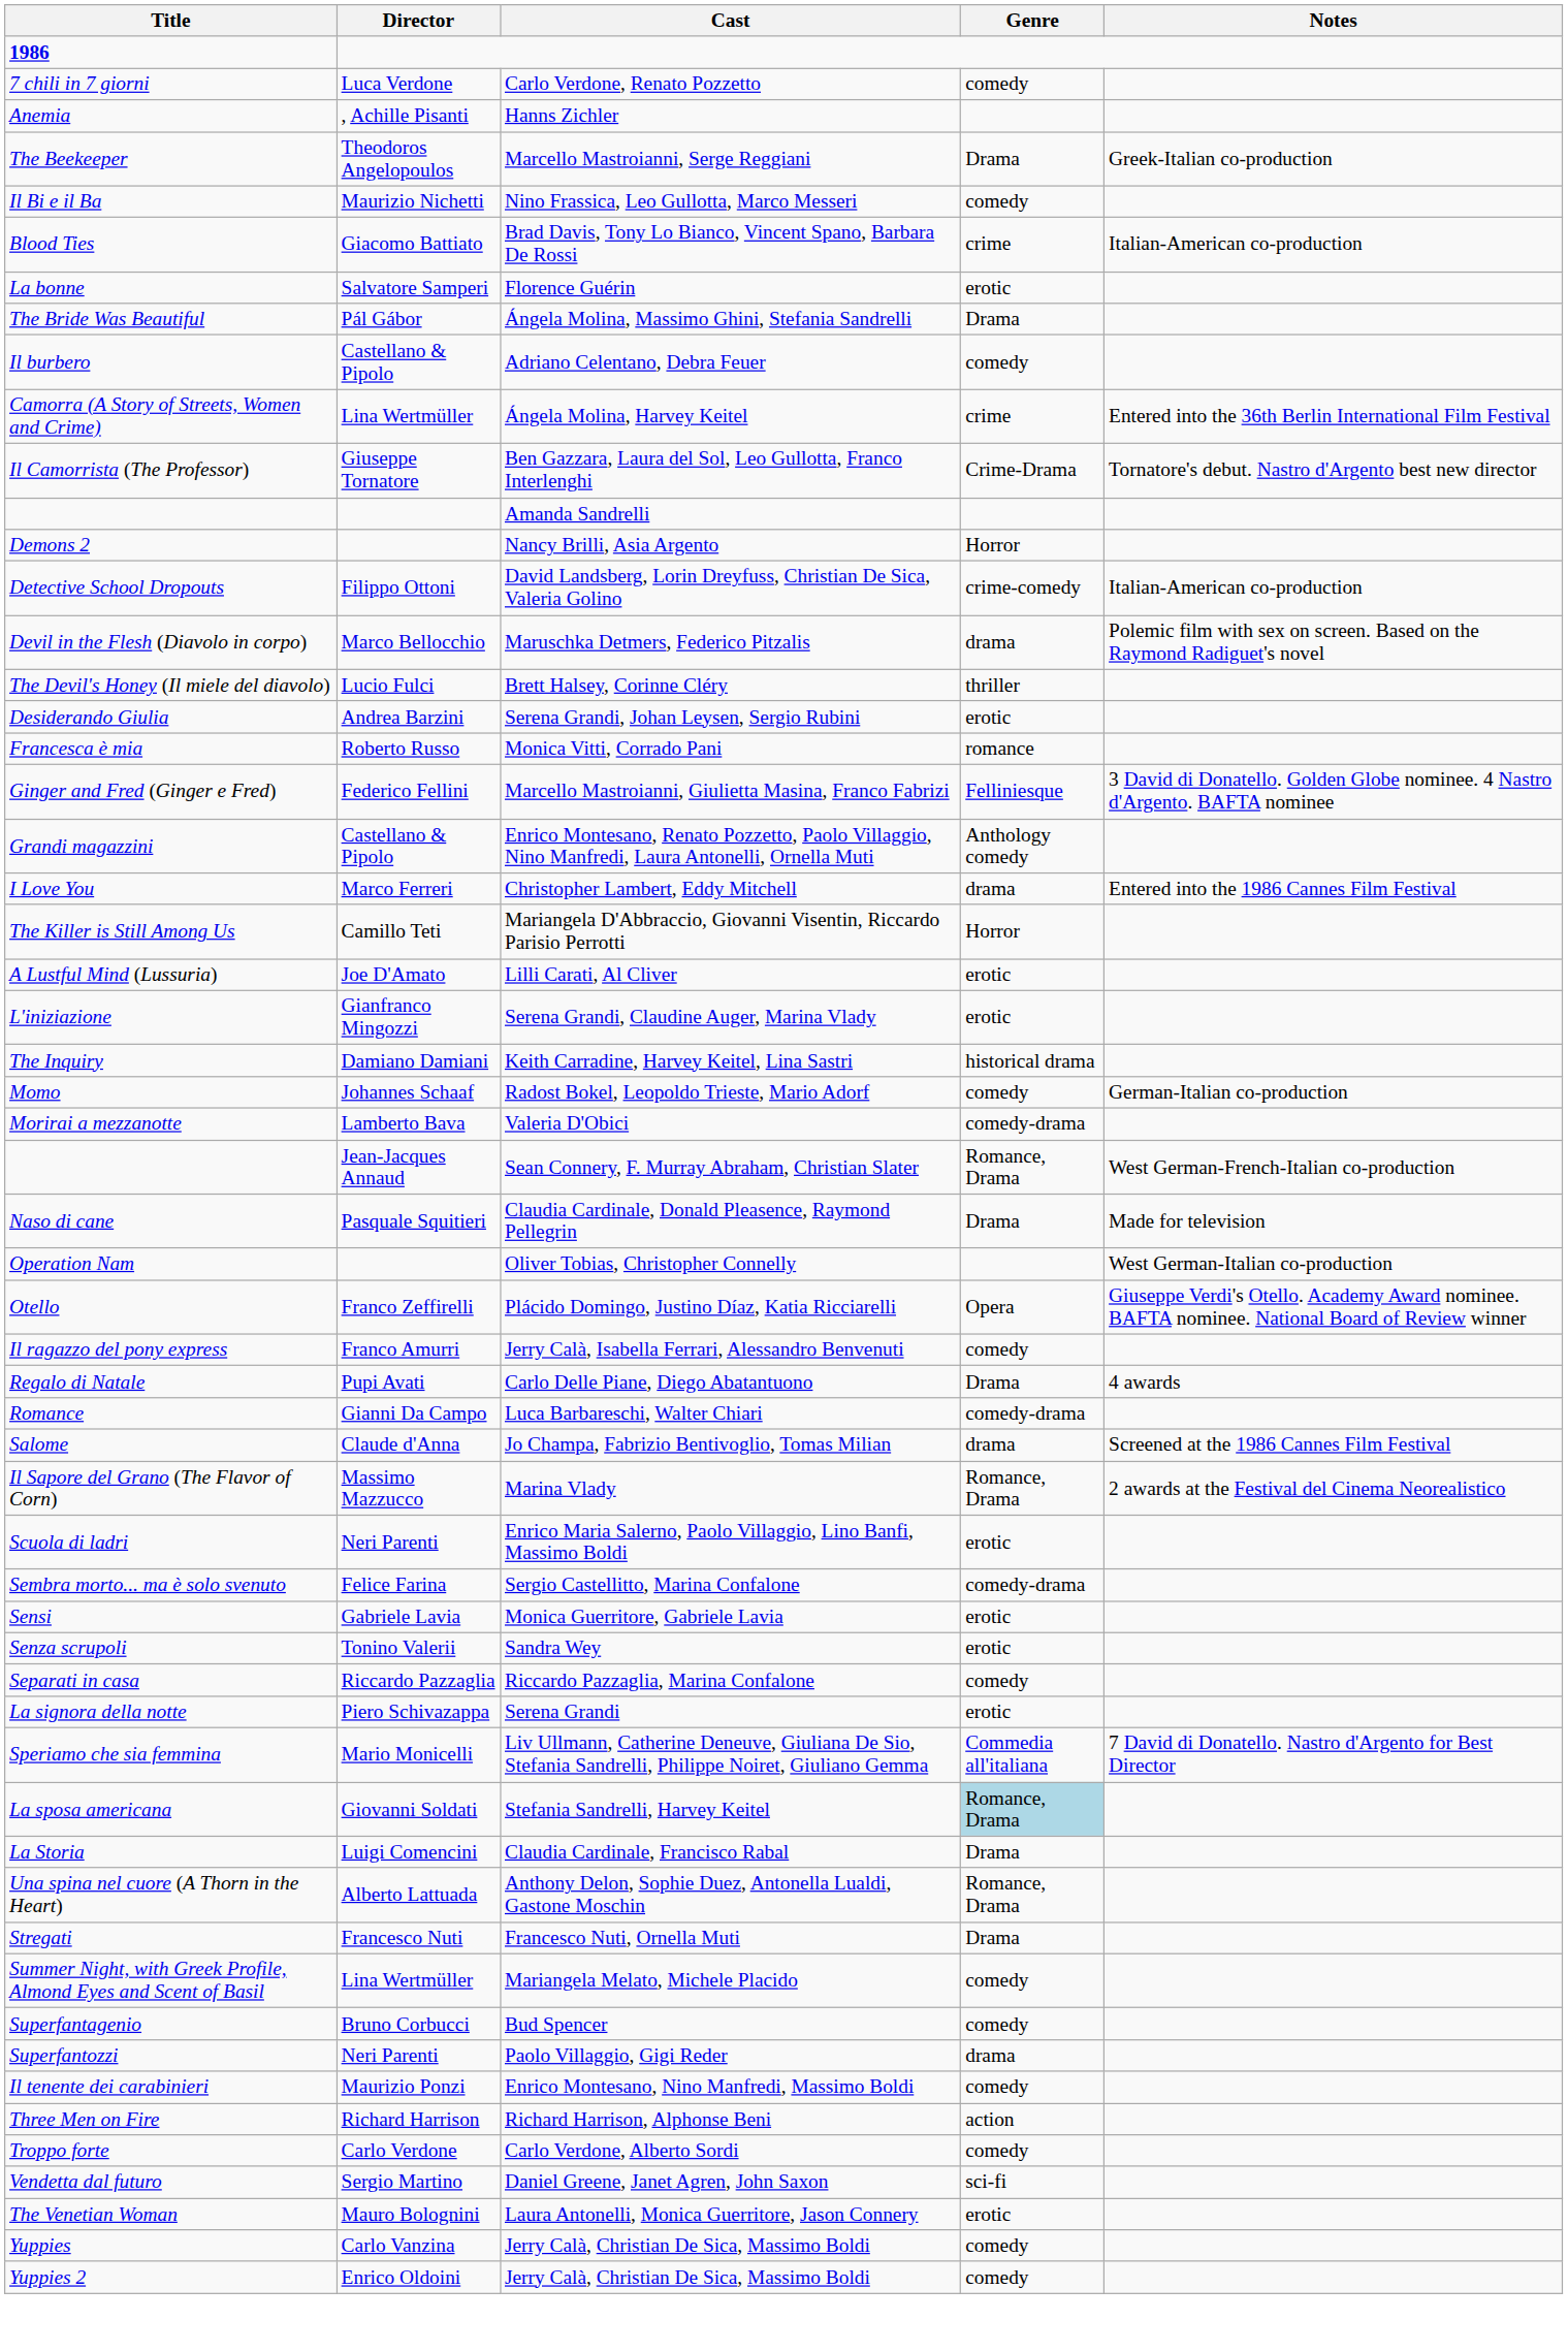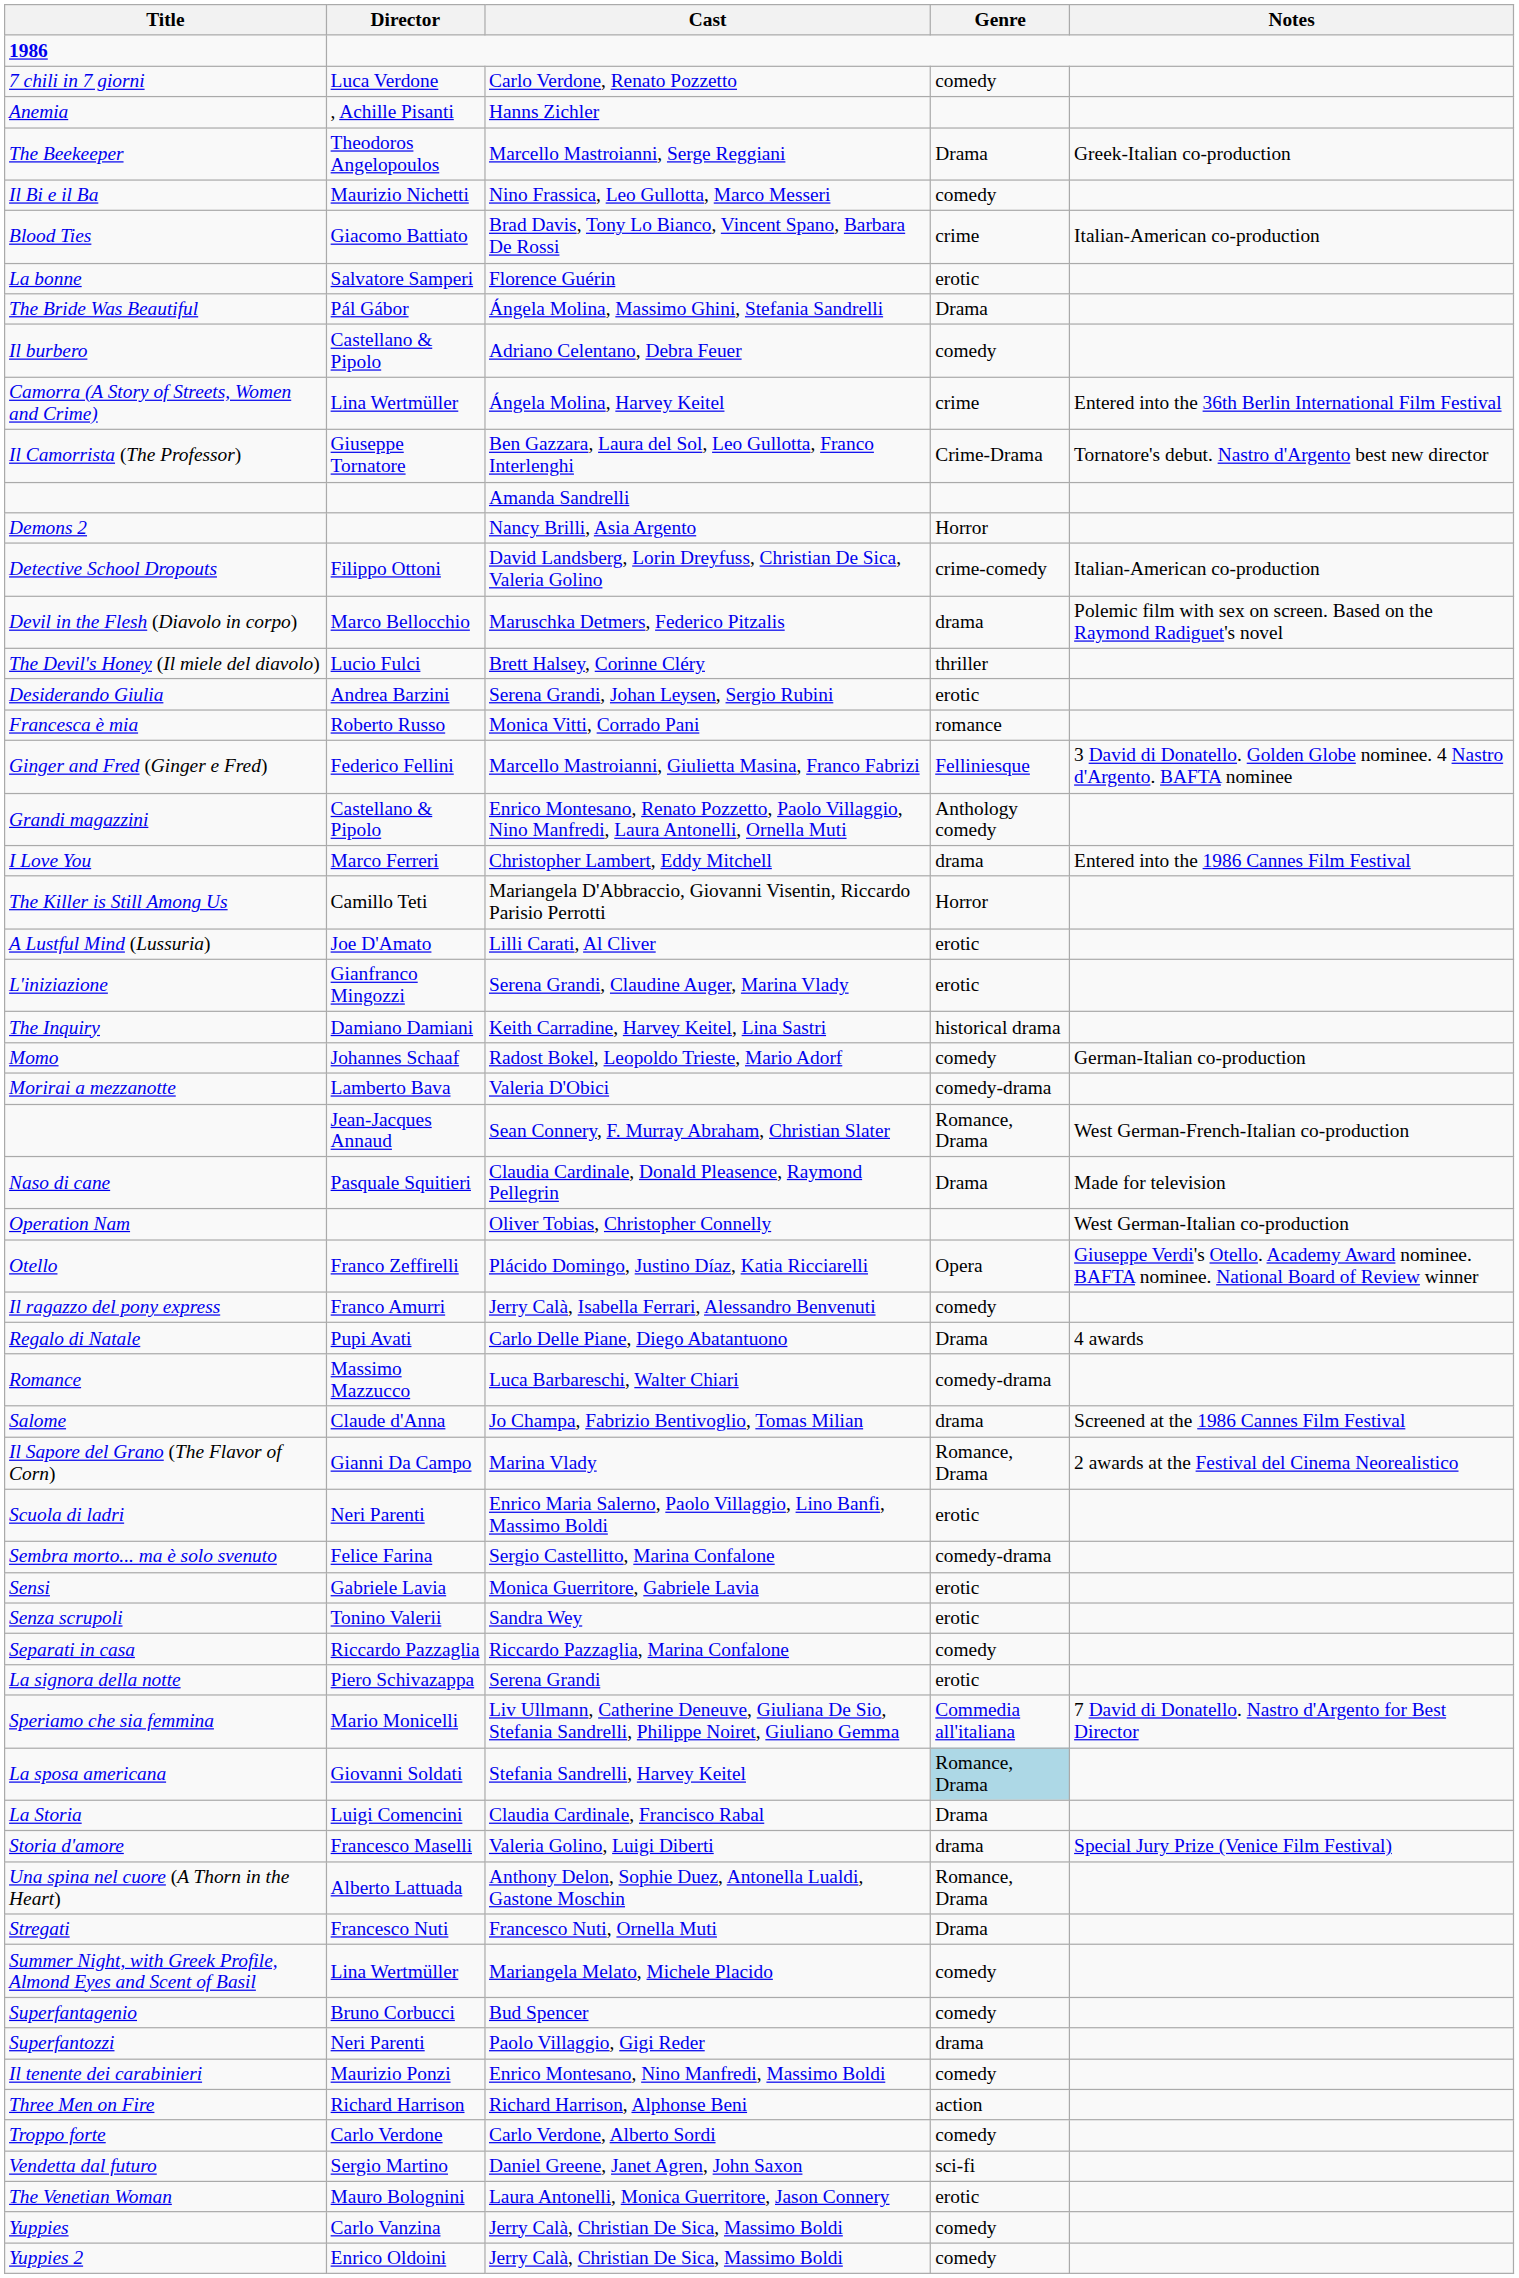Romance | Director: Gianni Da Campo -> Massimo Mazzucco
Il Sapore del Grano (The Flavor of Corn) | Director: Massimo Mazzucco -> Gianni Da Campo
+ row: Storia d'amore | Francesco Maselli | Valeria Golino, Luigi Diberti | drama | Special Jury Prize (Venice Film Festival)
